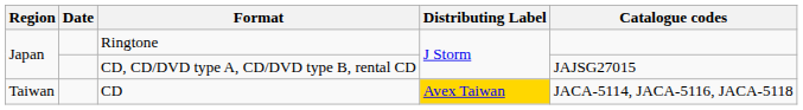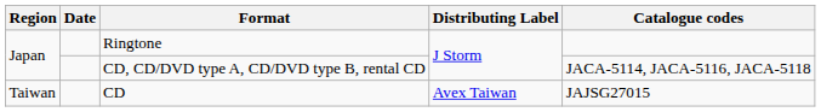CD, CD/DVD type A, CD/DVD type B, rental CD | Catalogue codes: JAJSG27015 -> JACA-5114, JACA-5116, JACA-5118
CD | Distributing Label: gold background -> no background
CD | Catalogue codes: JACA-5114, JACA-5116, JACA-5118 -> JAJSG27015
